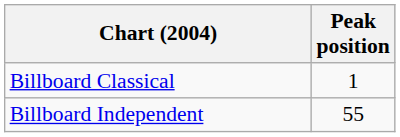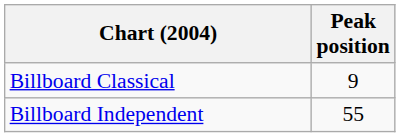Billboard Classical | Peak position: 1 -> 9
